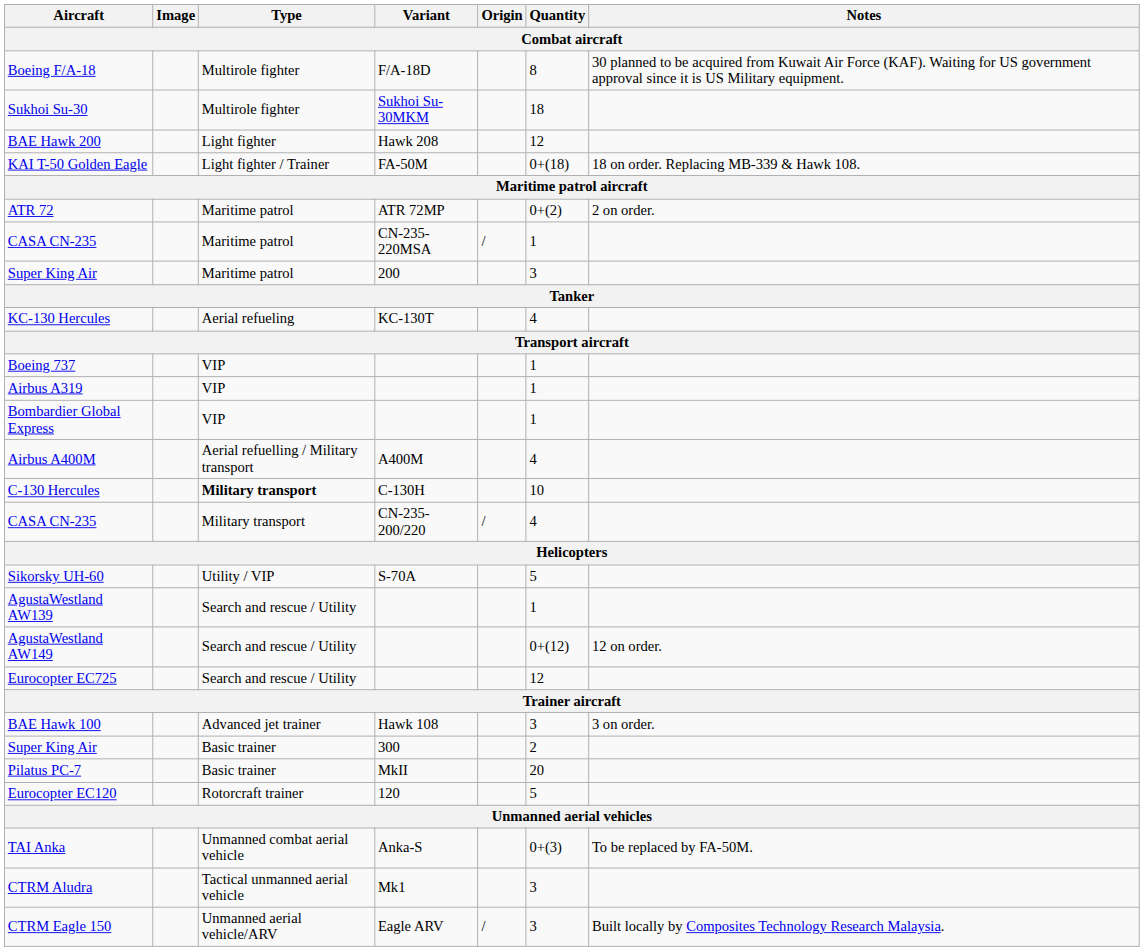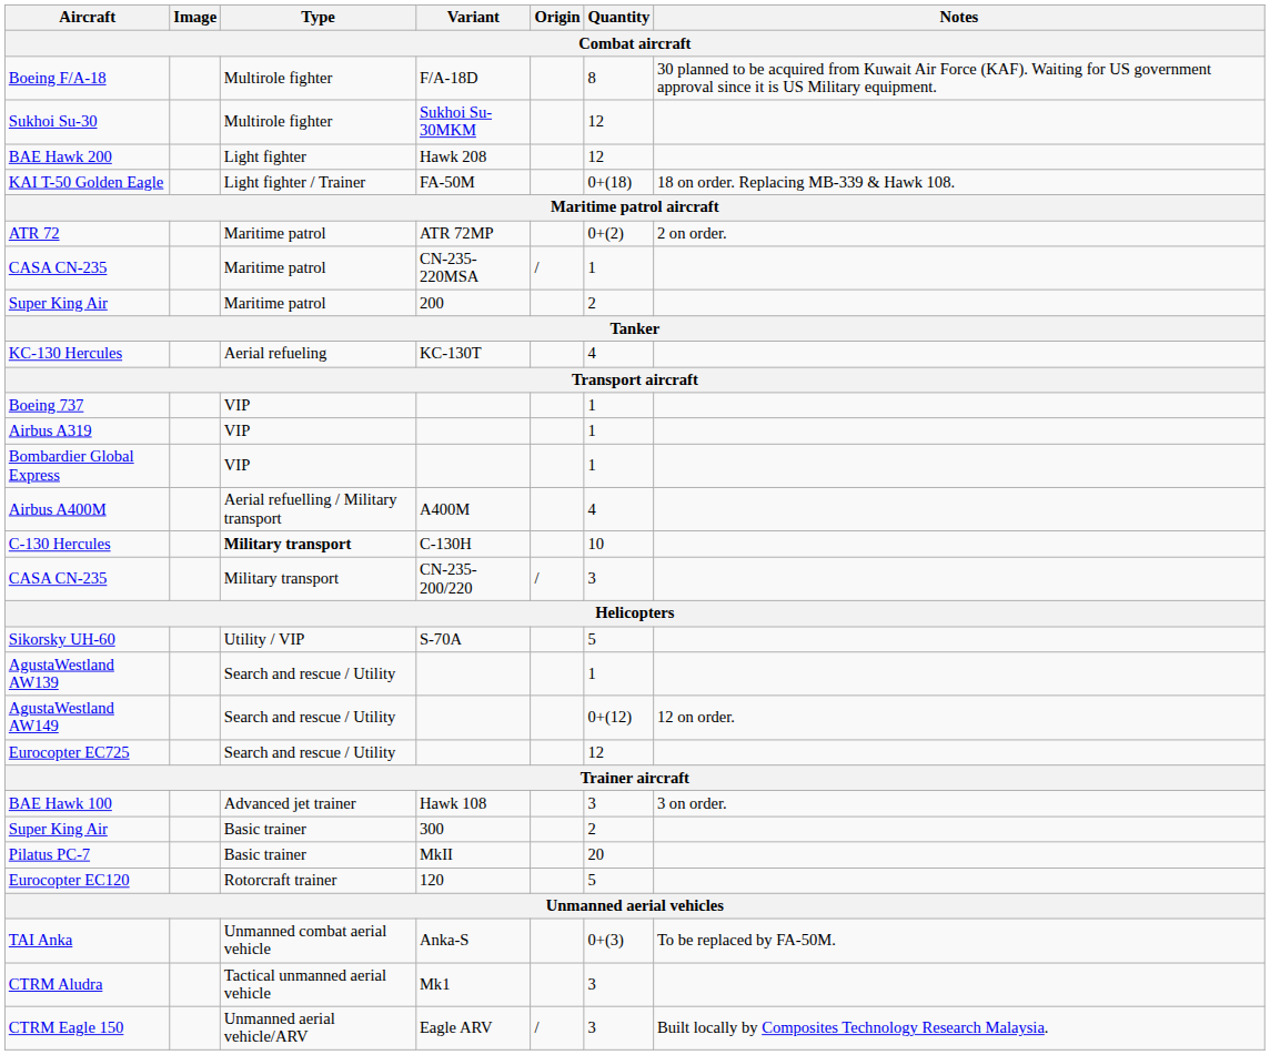Sukhoi Su-30 | Quantity: 18 -> 12
Super King Air / 200 | Quantity: 3 -> 2
CASA CN-235 / CN-235-200/220 | Quantity: 4 -> 3
